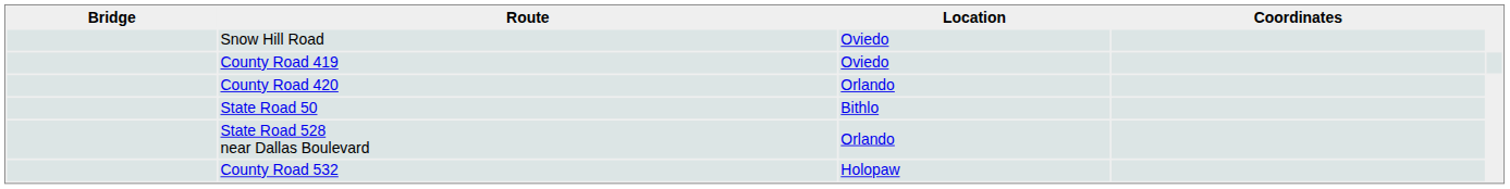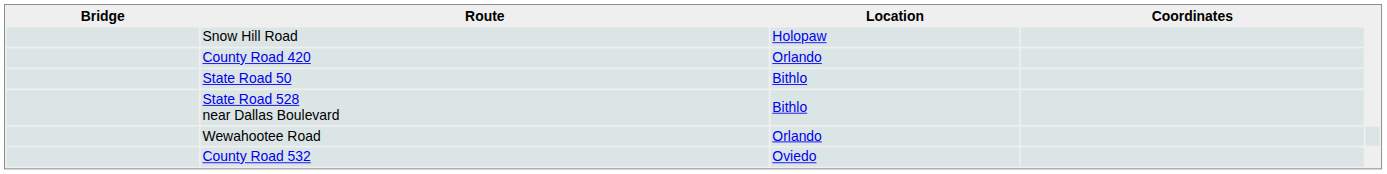Snow Hill Road | Location: Oviedo -> Holopaw
- row: County Road 419 | Oviedo
State Road 528 near Dallas Boulevard | Location: Orlando -> Bithlo
+ row: Wewahootee Road | Orlando
County Road 532 | Location: Holopaw -> Oviedo
